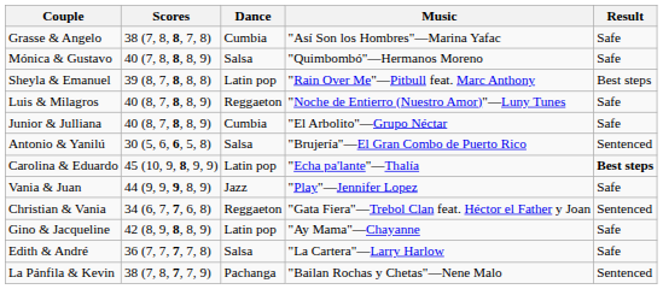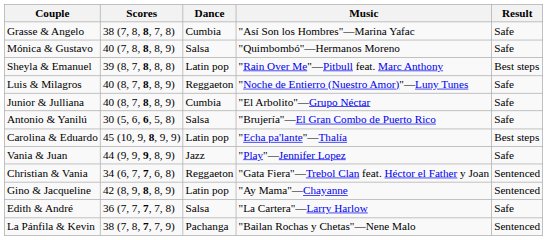Antonio & Yanilú | Result: Sentenced -> Safe
Carolina & Eduardo | Result: bold -> normal
Gino & Jacqueline | Result: Safe -> Sentenced
